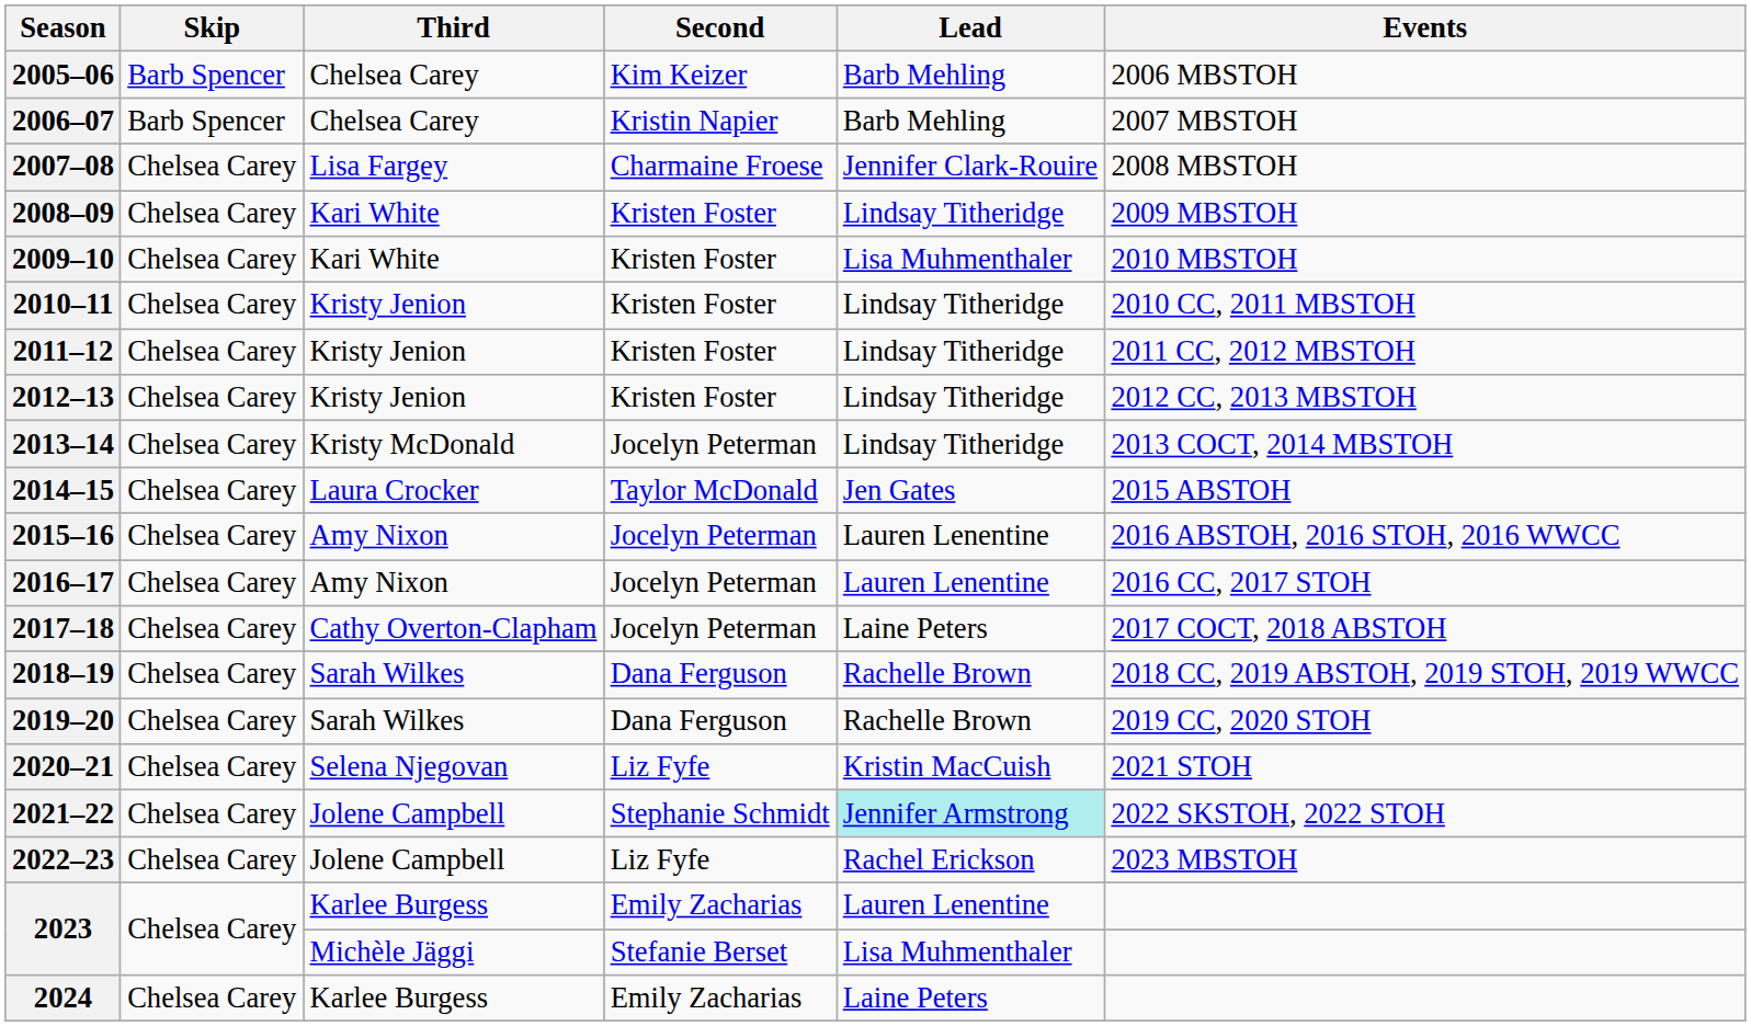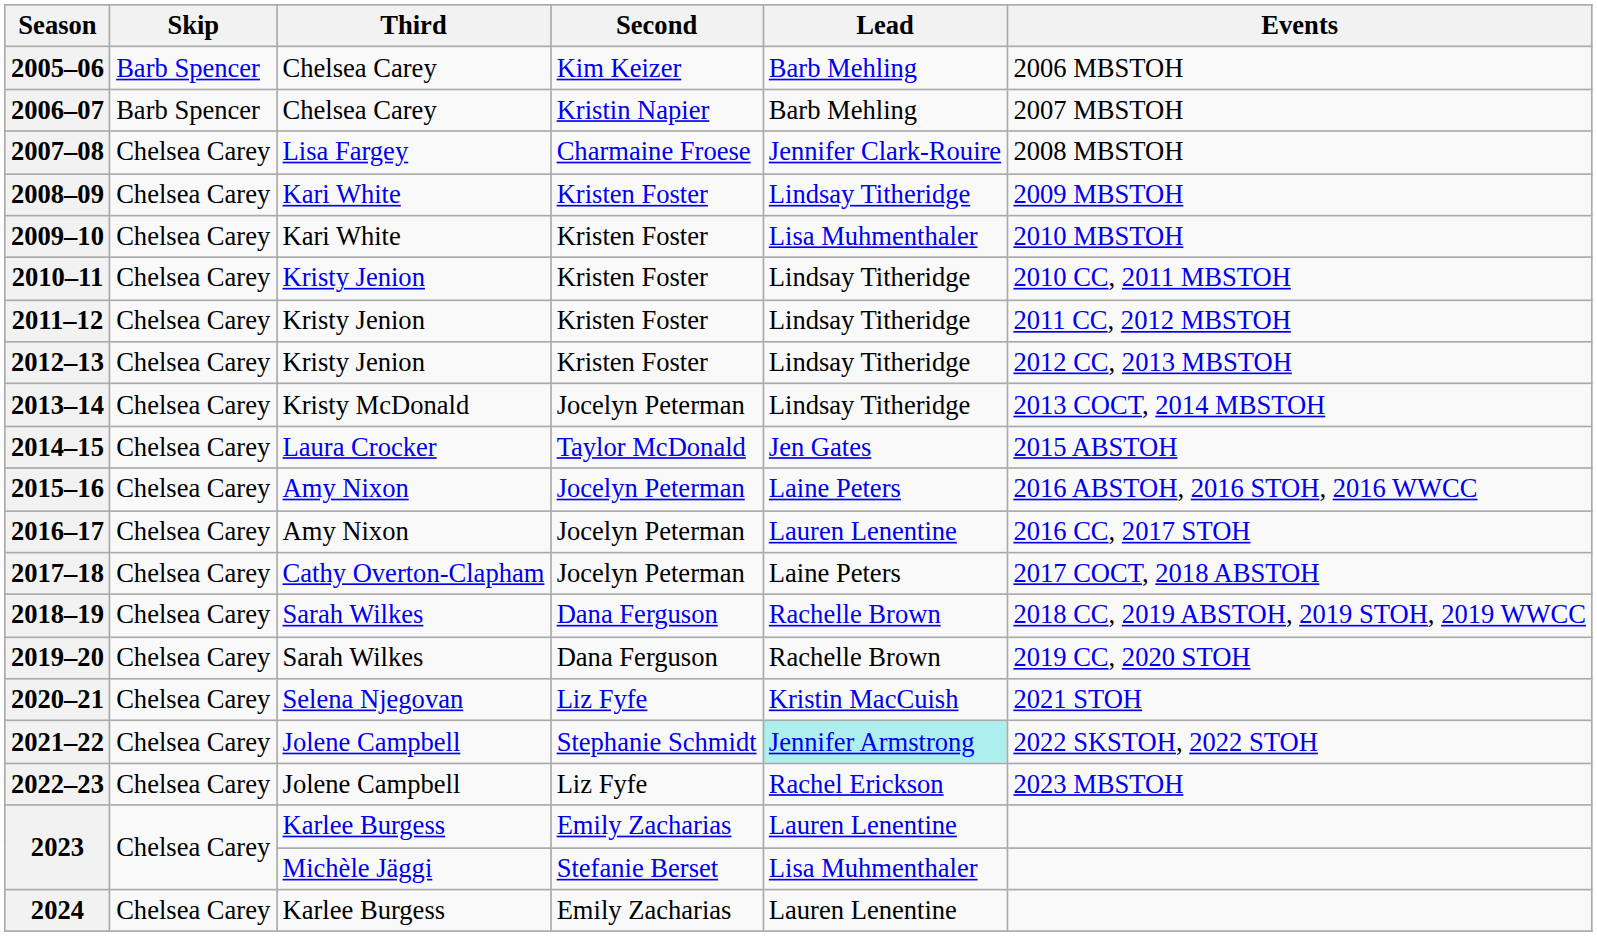2015–16 | Lead: Lauren Lenentine -> Laine Peters
2024 | Lead: Laine Peters -> Lauren Lenentine
